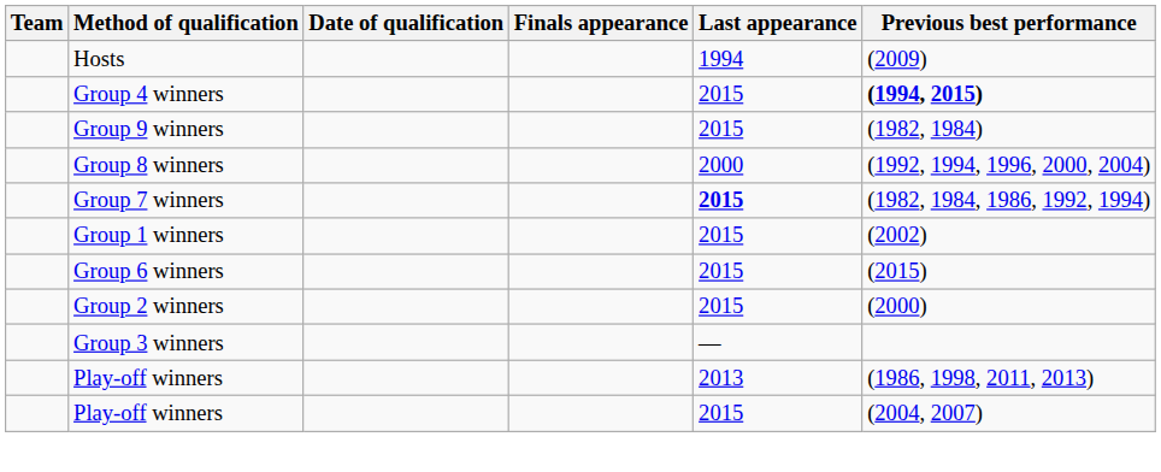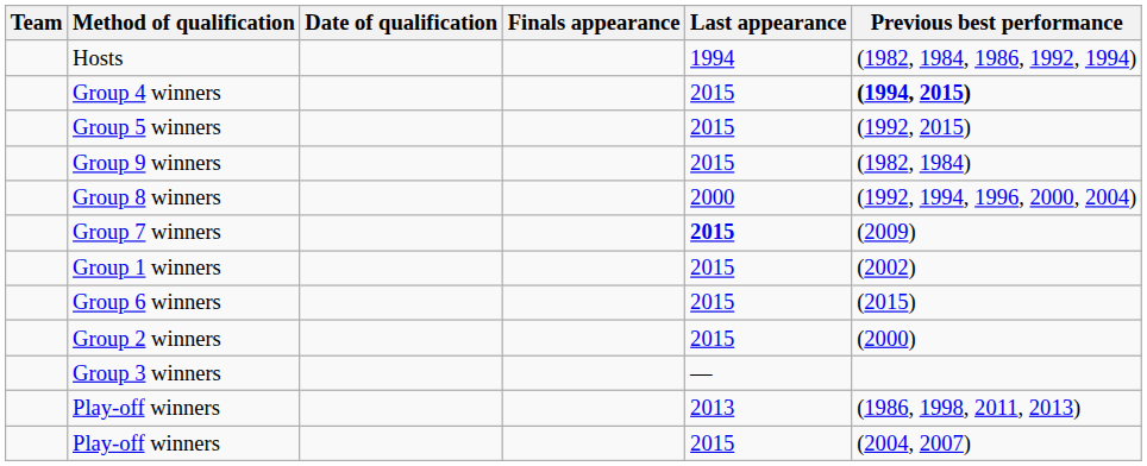Hosts | Previous best performance: (2009) -> (1982, 1984, 1986, 1992, 1994)
+ row: Group 5 winners | 2015 | (1992, 2015)
Group 7 winners | Previous best performance: (1982, 1984, 1986, 1992, 1994) -> (2009)
